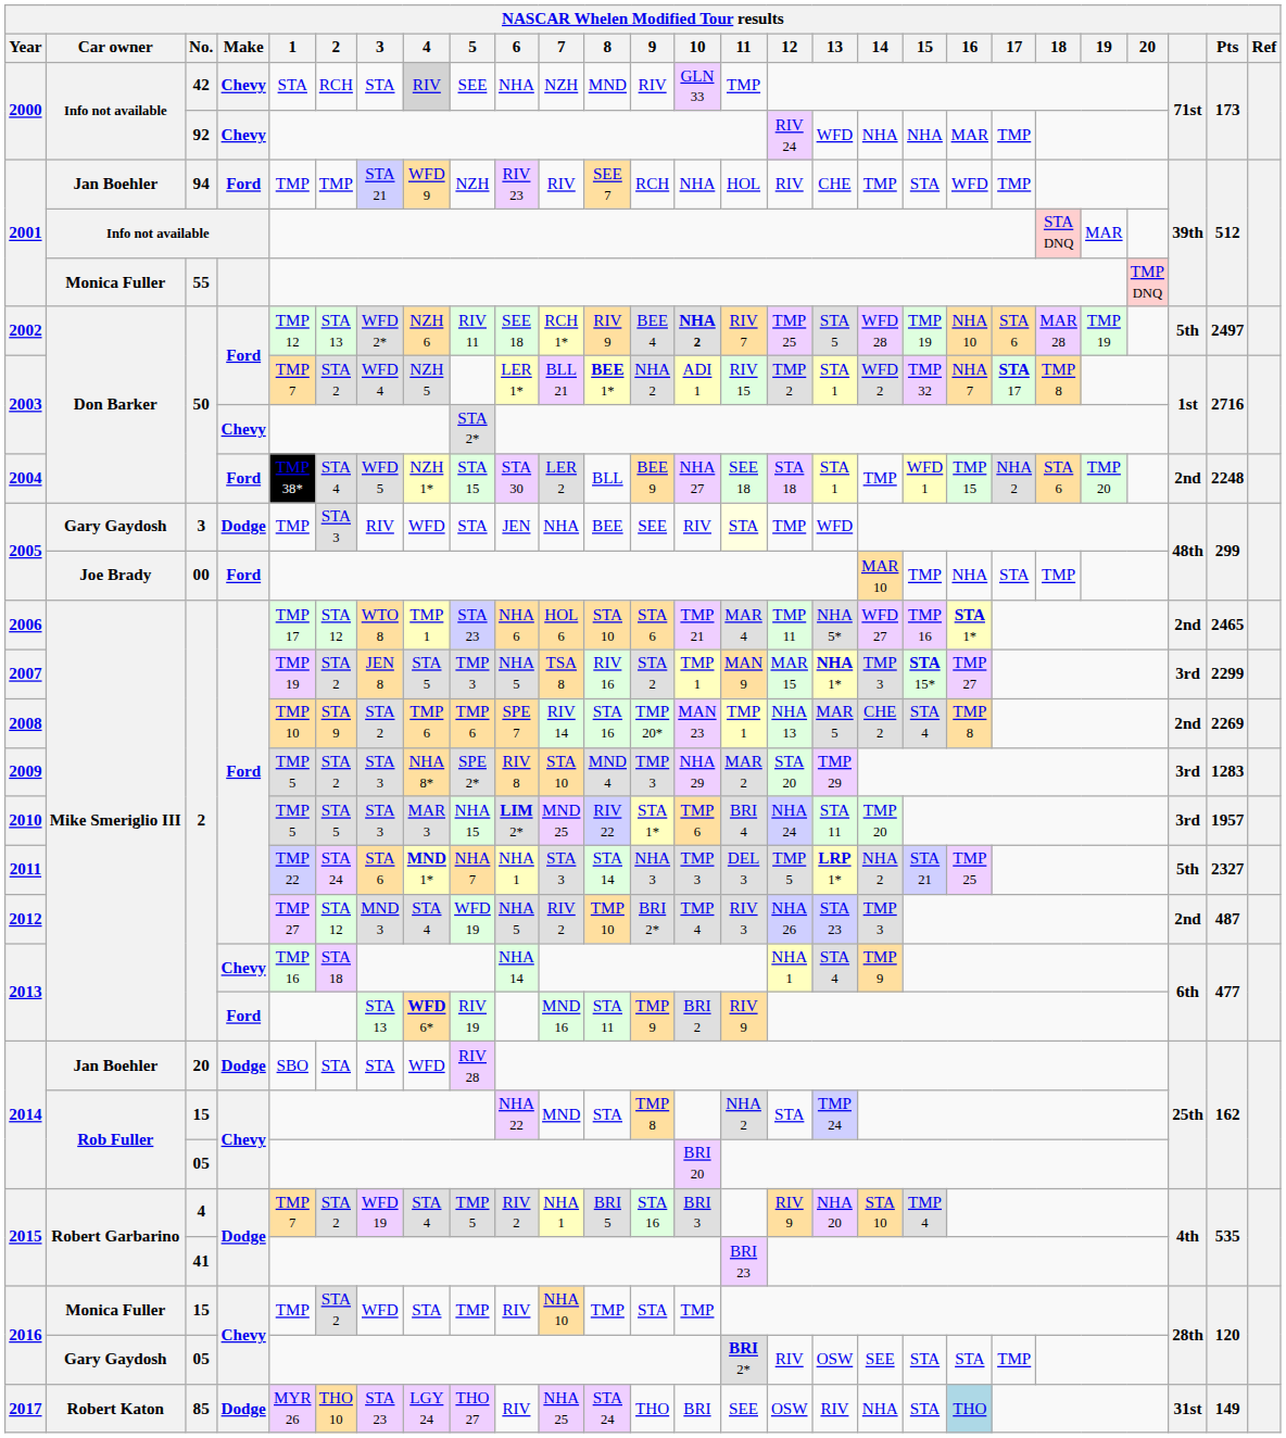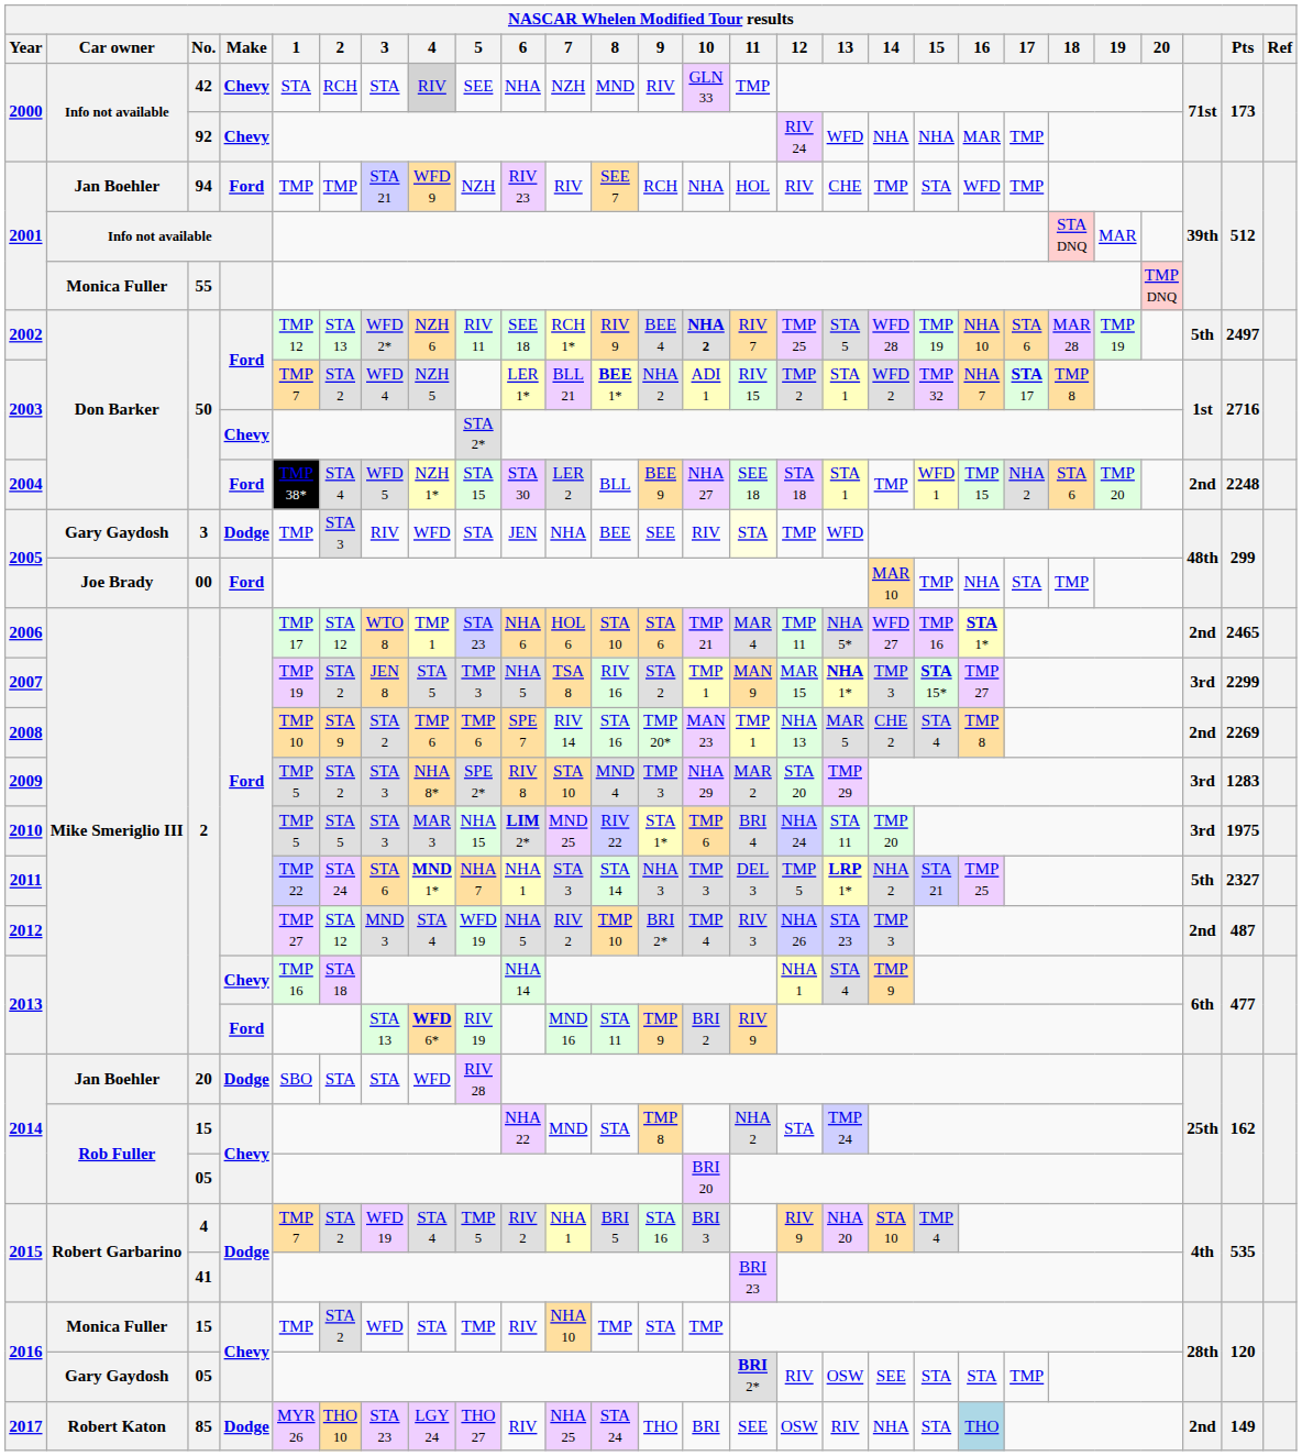2010 | Pts: 1957 -> 1975
2017 | column 25: 31st -> 2nd
